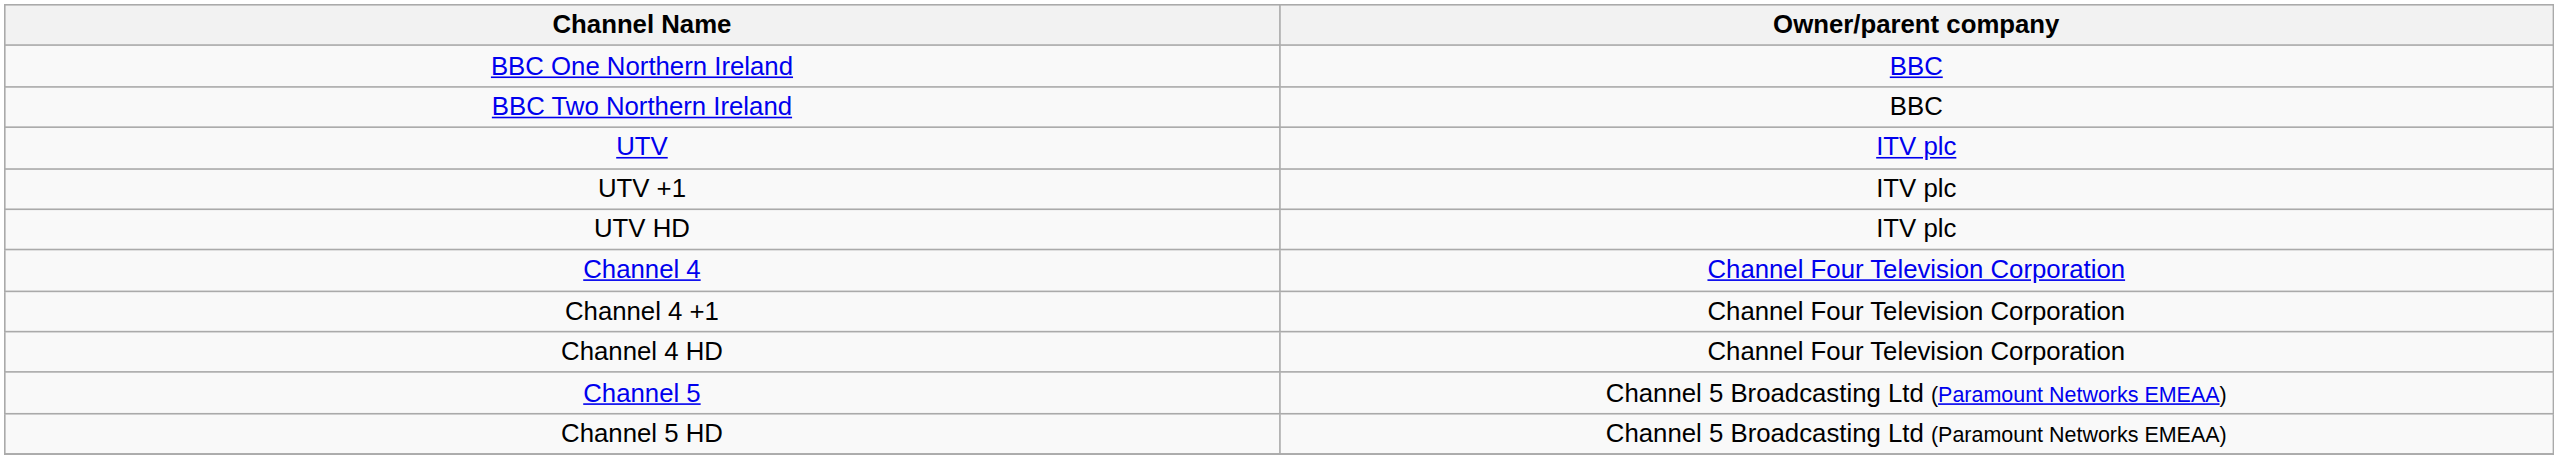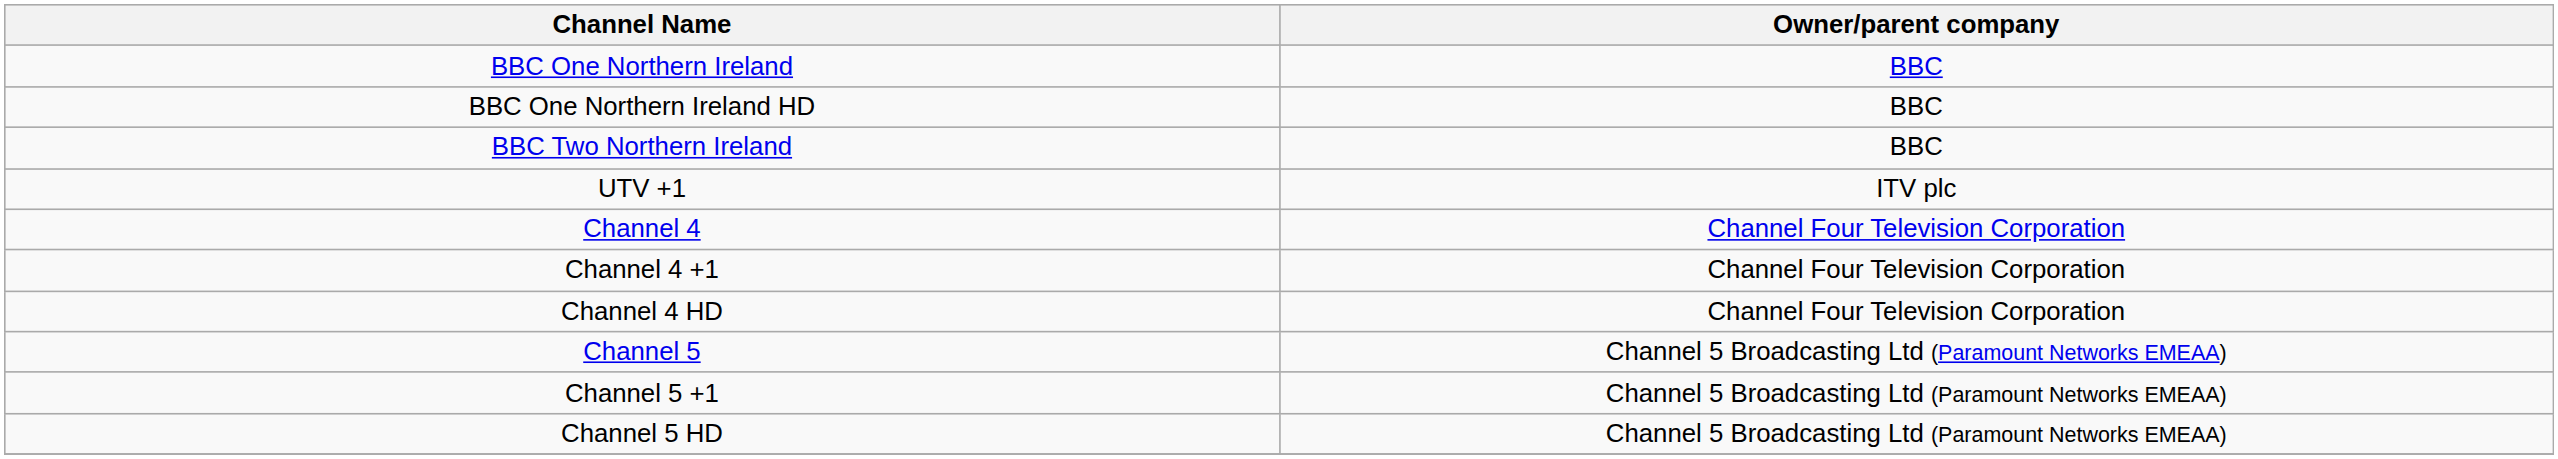+ row: BBC One Northern Ireland HD | BBC
- row: UTV | ITV plc
- row: UTV HD | ITV plc
+ row: Channel 5 +1 | Channel 5 Broadcasting Ltd (Paramount Networks EMEAA)
